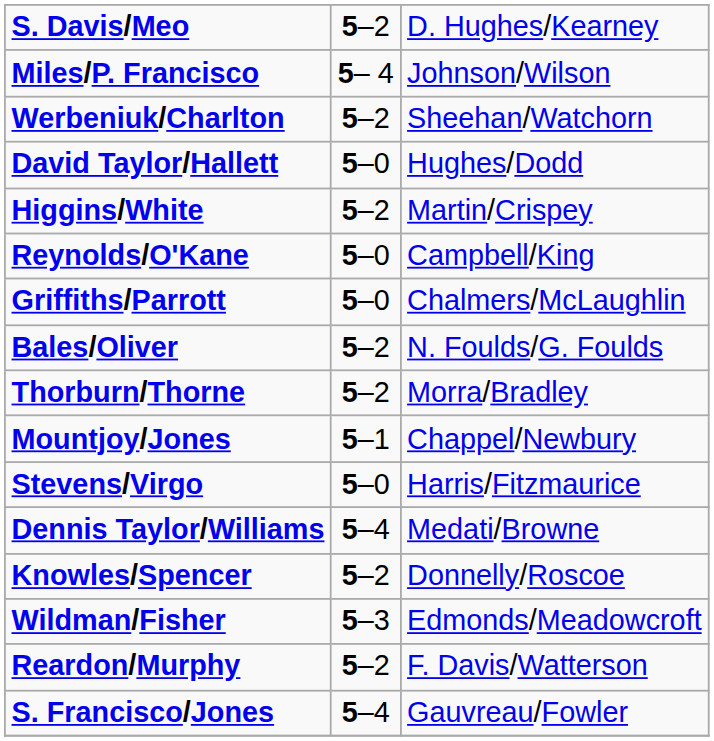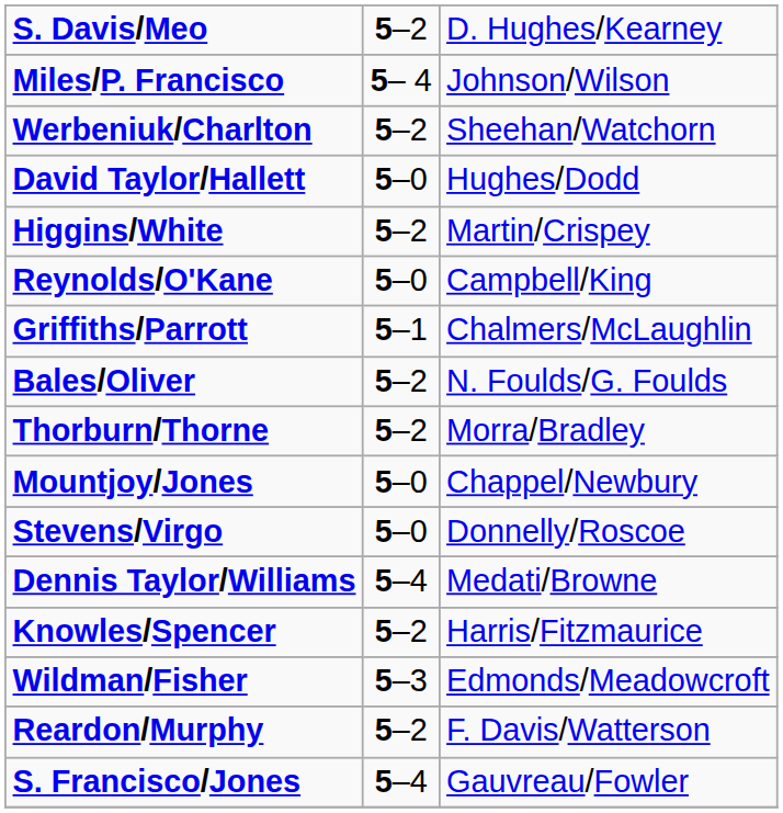Griffiths/Parrott | column 2: 5–0 -> 5–1
Mountjoy/Jones | column 2: 5–1 -> 5–0
Stevens/Virgo | column 3: Harris/Fitzmaurice -> Donnelly/Roscoe
Knowles/Spencer | column 3: Donnelly/Roscoe -> Harris/Fitzmaurice
